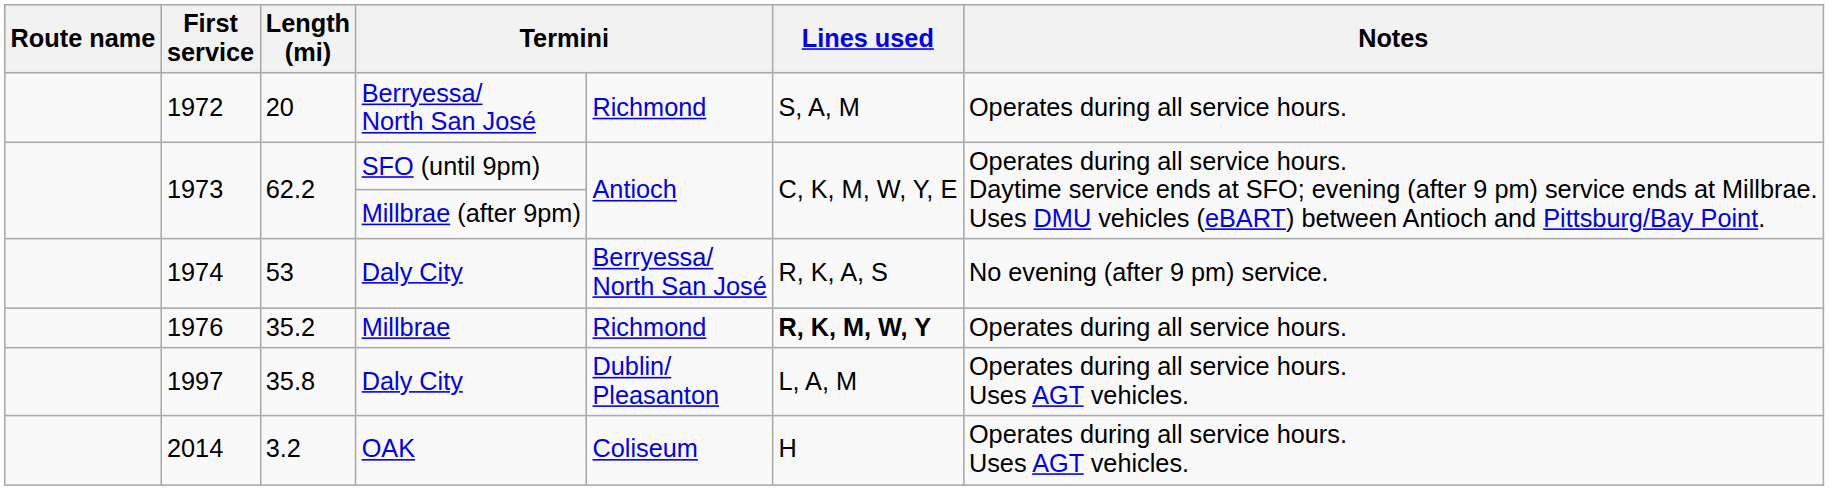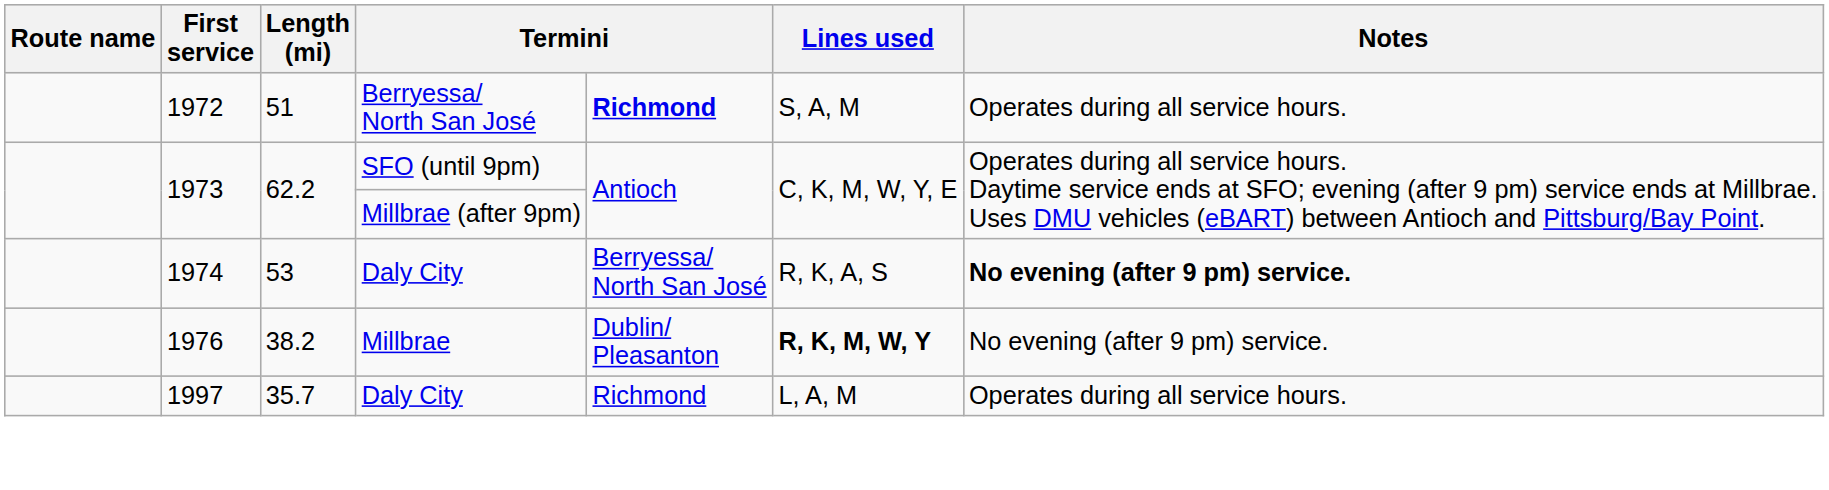1972 | Length (mi): 20 -> 51
1972 | column 5: normal -> bold
1974 | Notes: normal -> bold
1976 | Length (mi): 35.2 -> 38.2
1976 | column 5: Richmond -> Dublin/ Pleasanton
1976 | Notes: Operates during all service hours. -> No evening (after 9 pm) service.
1997 | Length (mi): 35.8 -> 35.7
1997 | column 5: Dublin/ Pleasanton -> Richmond
1997 | Notes: Operates during all service hours. Uses AGT vehicles. -> Operates during all service hours.
- row: 2014 | 3.2 | OAK | Coliseum | H | Operates during all service hours. Uses AGT vehicles.
